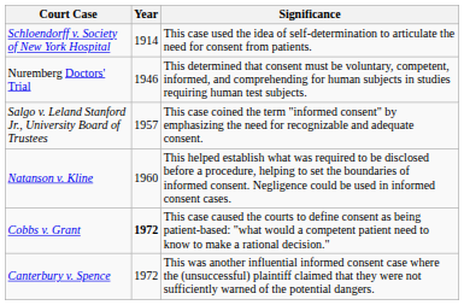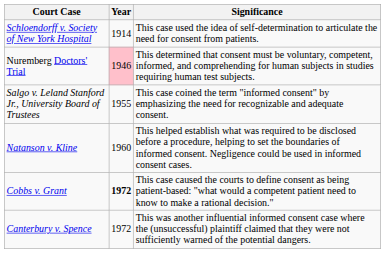Nuremberg Doctors' Trial | Year: no background -> pink background
Salgo v. Leland Stanford Jr., University Board of Trustees | Year: 1957 -> 1955
